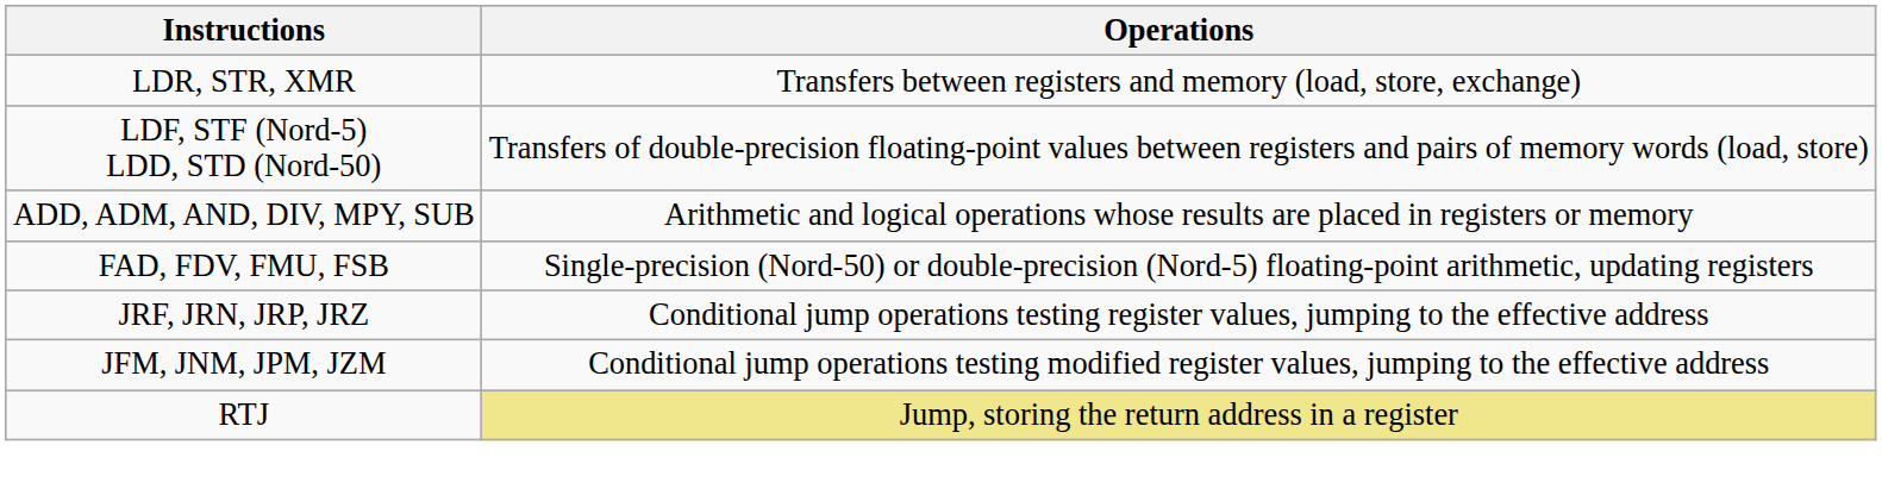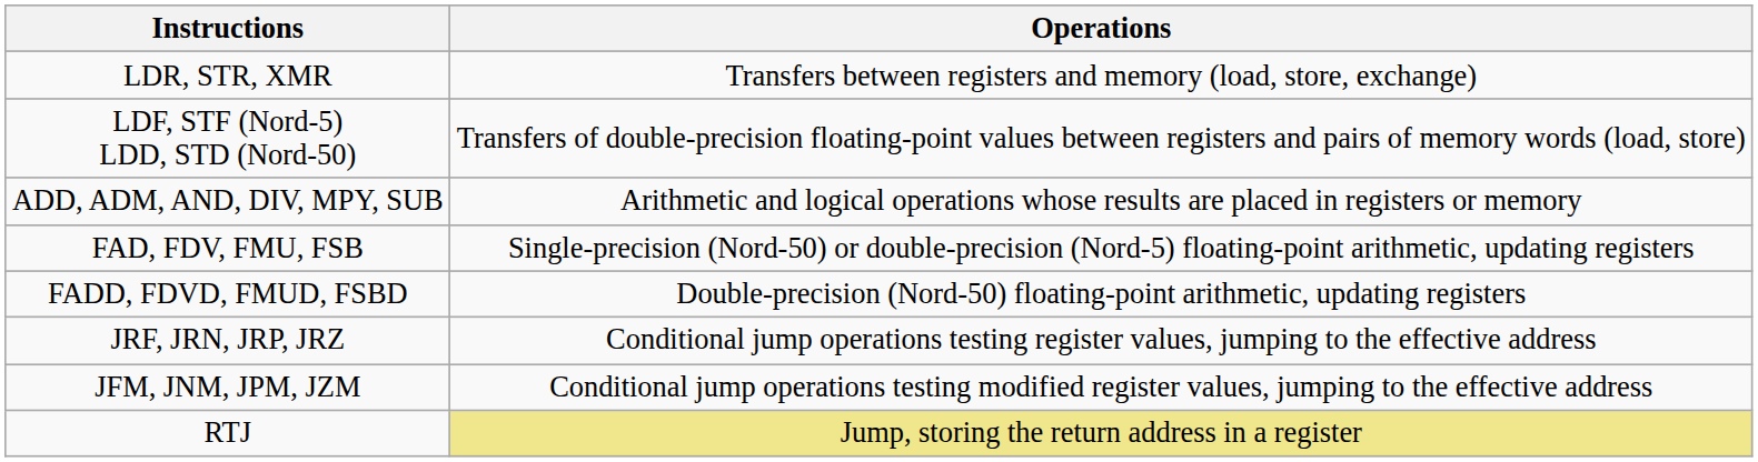+ row: FADD, FDVD, FMUD, FSBD | Double-precision (Nord-50) floating-point arithmetic, updating registers
